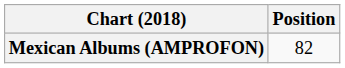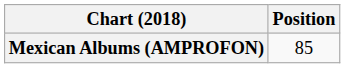Mexican Albums (AMPROFON) | Position: 82 -> 85
